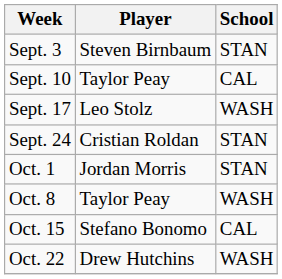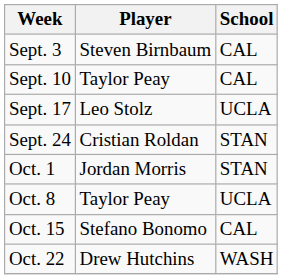Sept. 3 | School: STAN -> CAL
Sept. 17 | School: WASH -> UCLA
Oct. 8 | School: WASH -> UCLA
